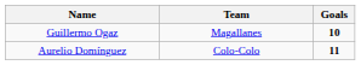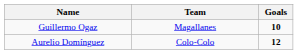Aurelio Domínguez | Goals: 11 -> 12
